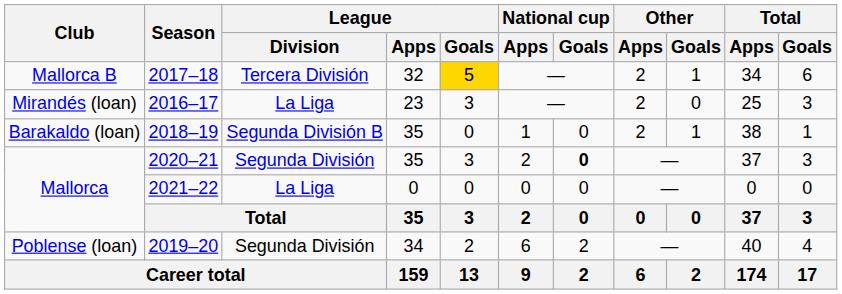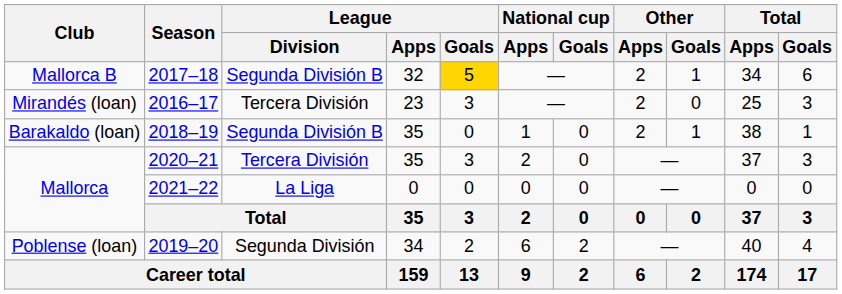2017–18 | League / Division: Tercera División -> Segunda División B
2016–17 | League / Division: La Liga -> Tercera División
2020–21 | League / Division: Segunda División -> Tercera División
2020–21 | National cup / Goals: bold -> normal
